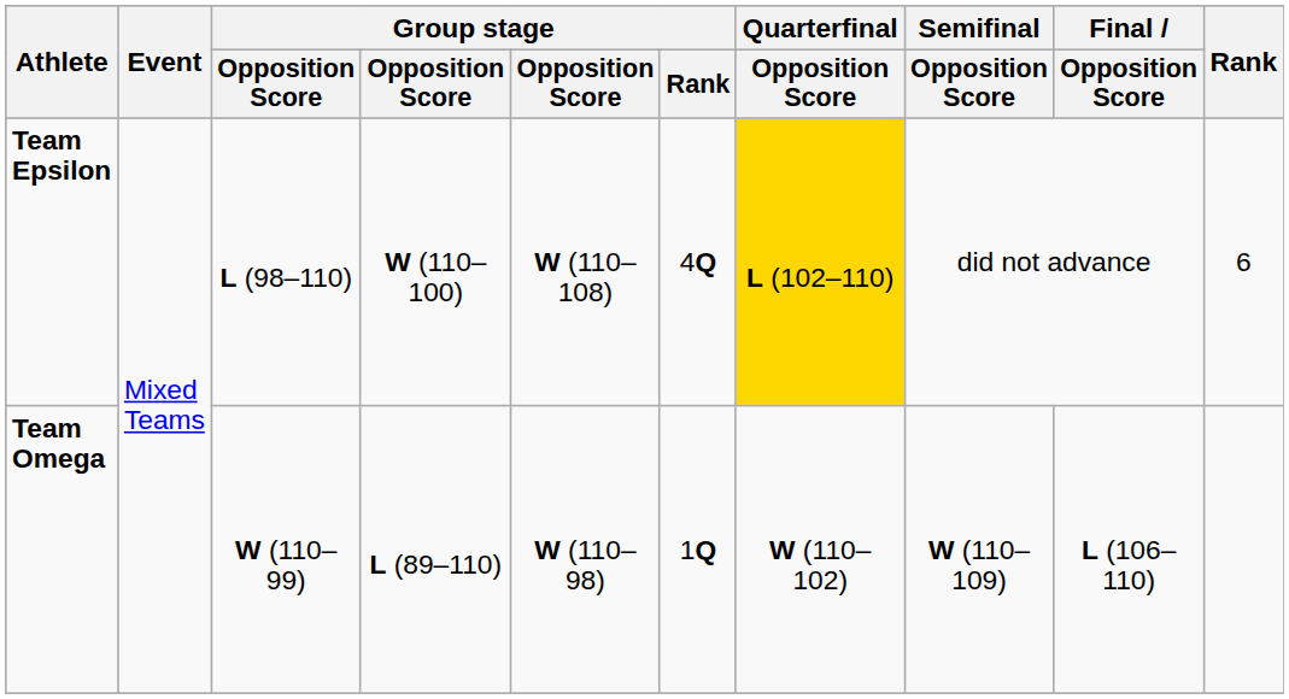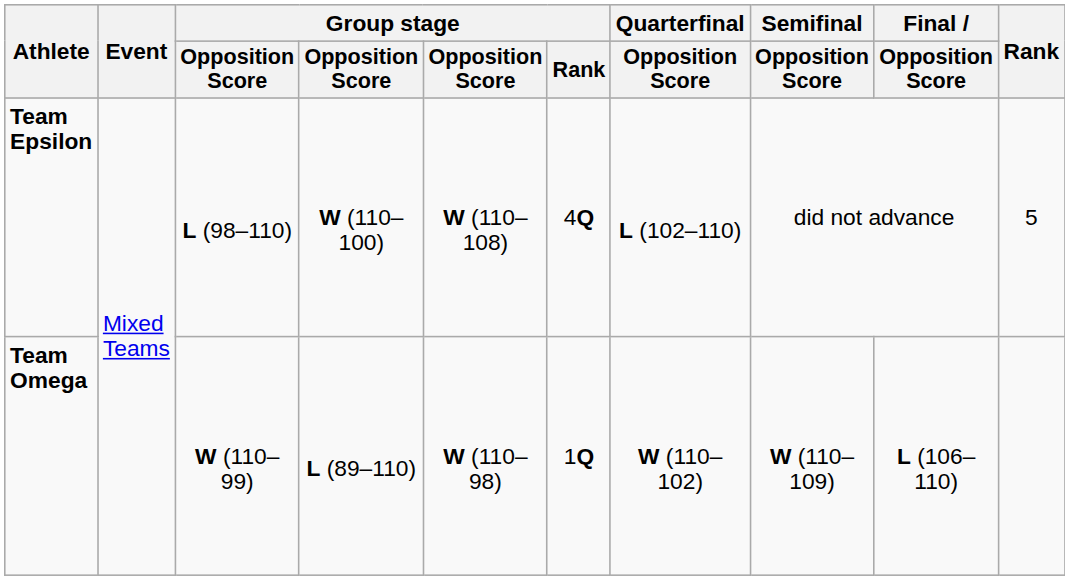Team Epsilon | Quarterfinal / Opposition Score: gold background -> no background
Team Epsilon | Rank: 6 -> 5
